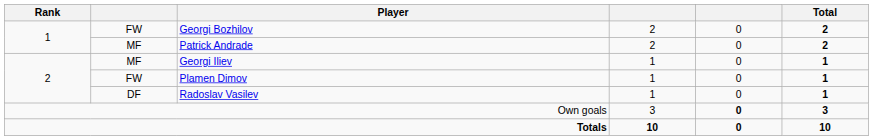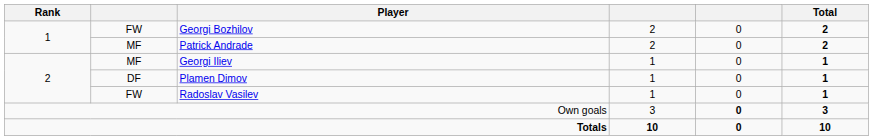Plamen Dimov | column 2: FW -> DF
Radoslav Vasilev | column 2: DF -> FW
